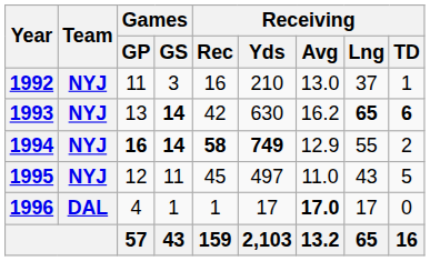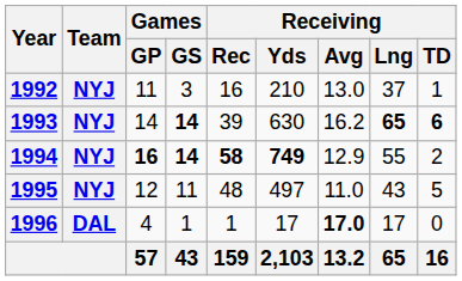1993 | Games / GP: 13 -> 14
1993 | Receiving / Rec: 42 -> 39
1995 | Receiving / Rec: 45 -> 48
